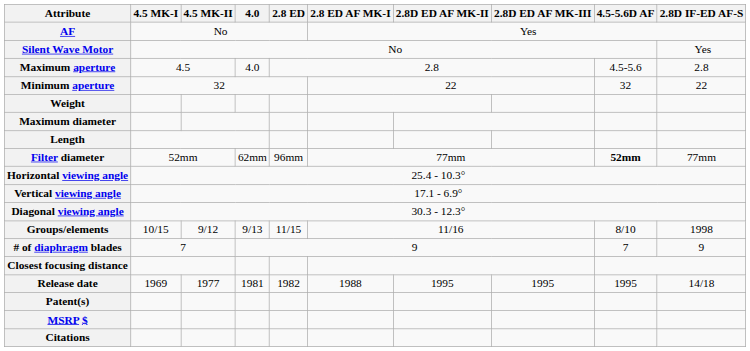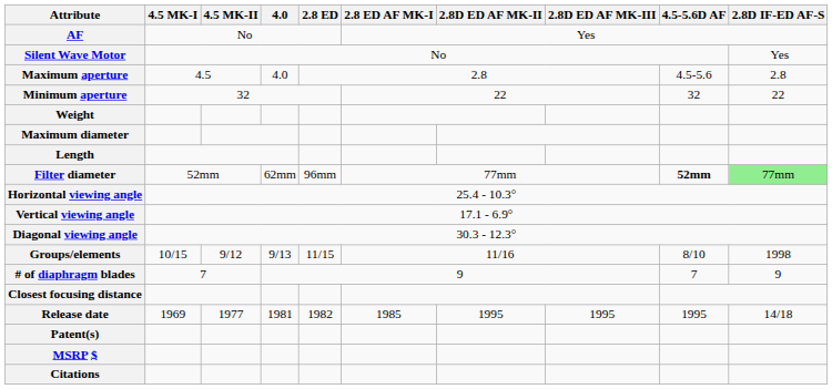Filter diameter | 2.8D IF-ED AF-S: no background -> lightgreen background
Release date | 2.8 ED AF MK-I: 1988 -> 1985
